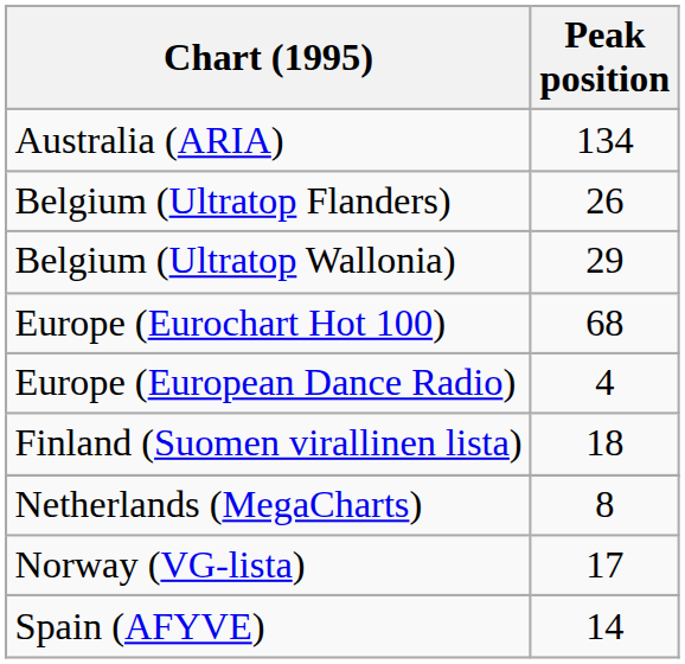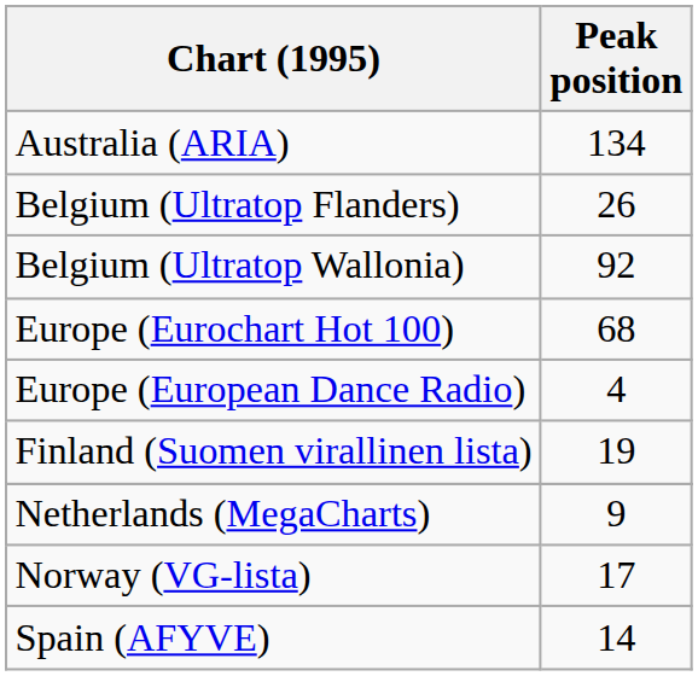Belgium (Ultratop Wallonia) | Peak position: 29 -> 92
Finland (Suomen virallinen lista) | Peak position: 18 -> 19
Netherlands (MegaCharts) | Peak position: 8 -> 9
